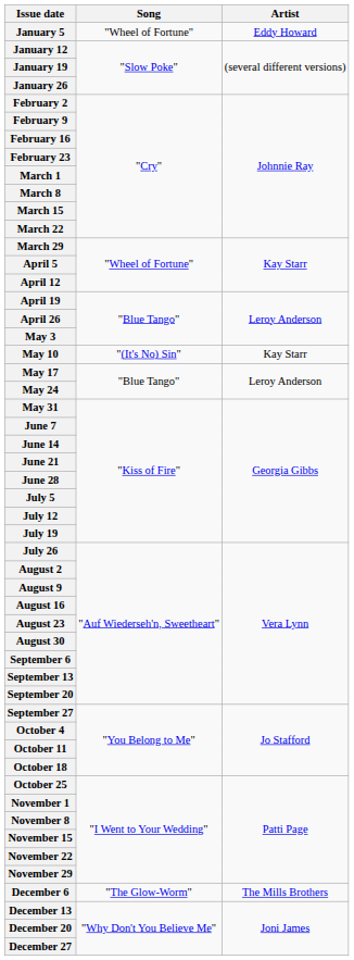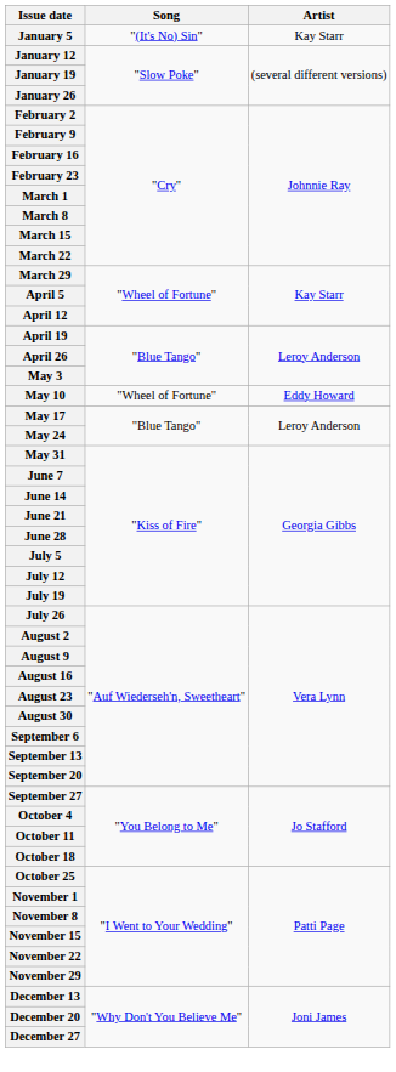January 5 | Song: "Wheel of Fortune" -> "(It's No) Sin"
January 5 | Artist: Eddy Howard -> Kay Starr
May 10 | Song: "(It's No) Sin" -> "Wheel of Fortune"
May 10 | Artist: Kay Starr -> Eddy Howard
- row: December 6 | "The Glow-Worm" | The Mills Brothers
